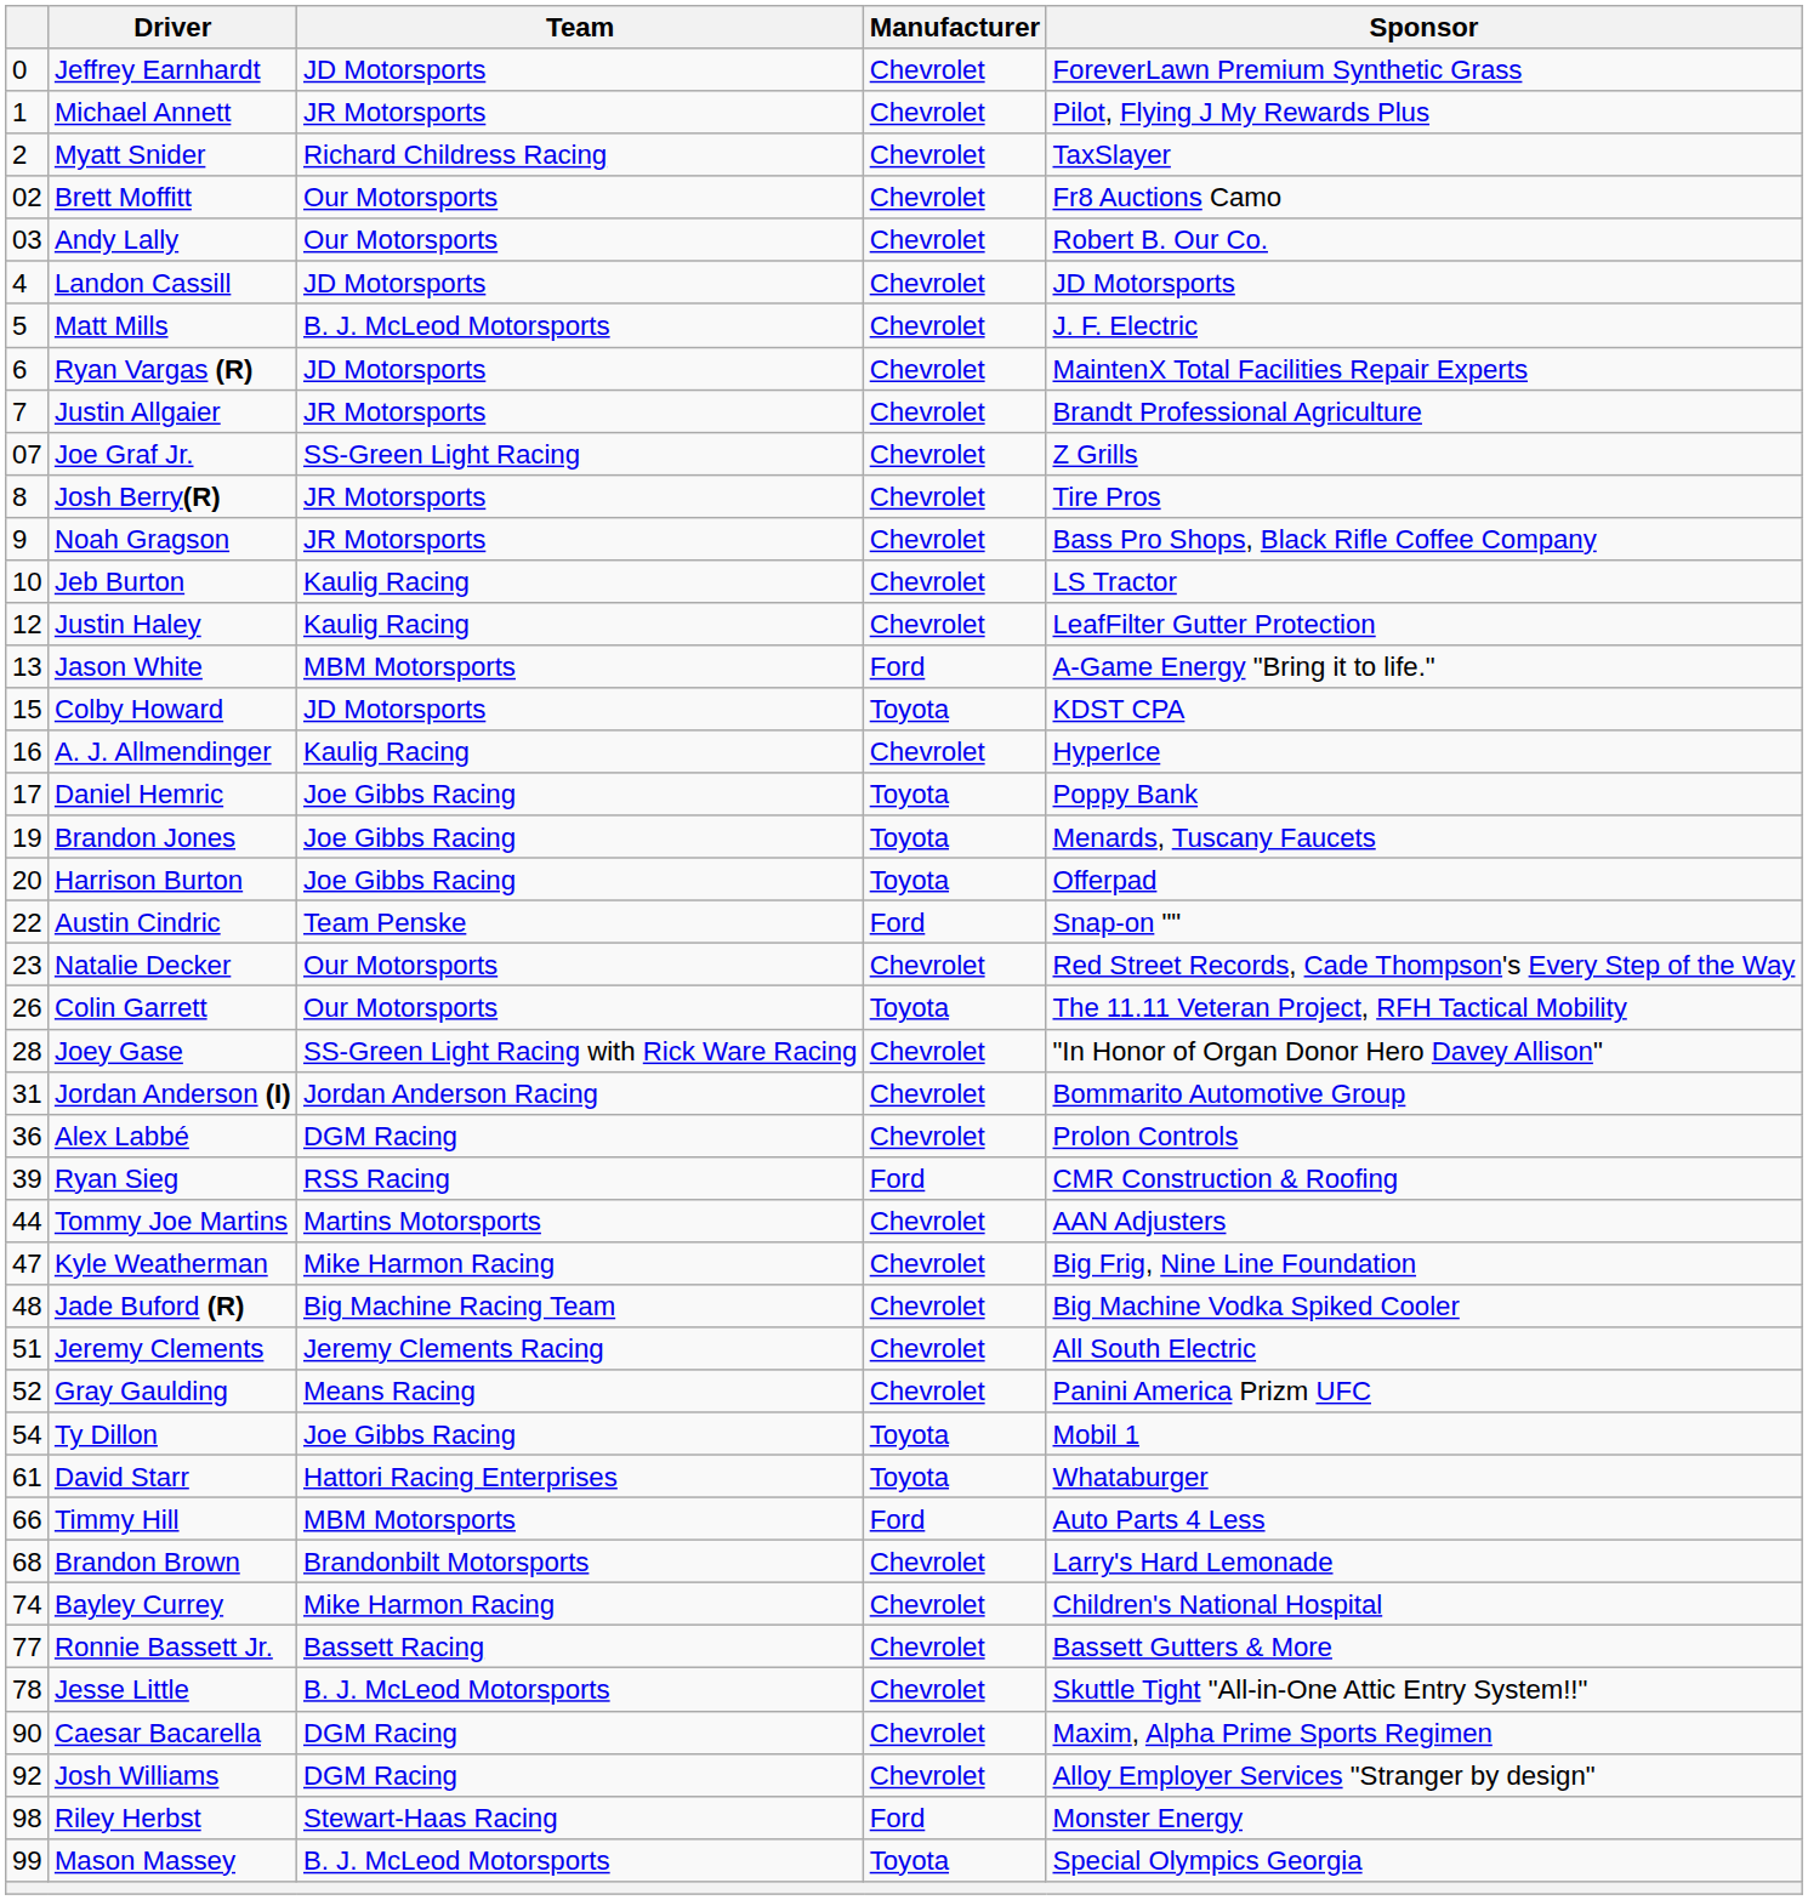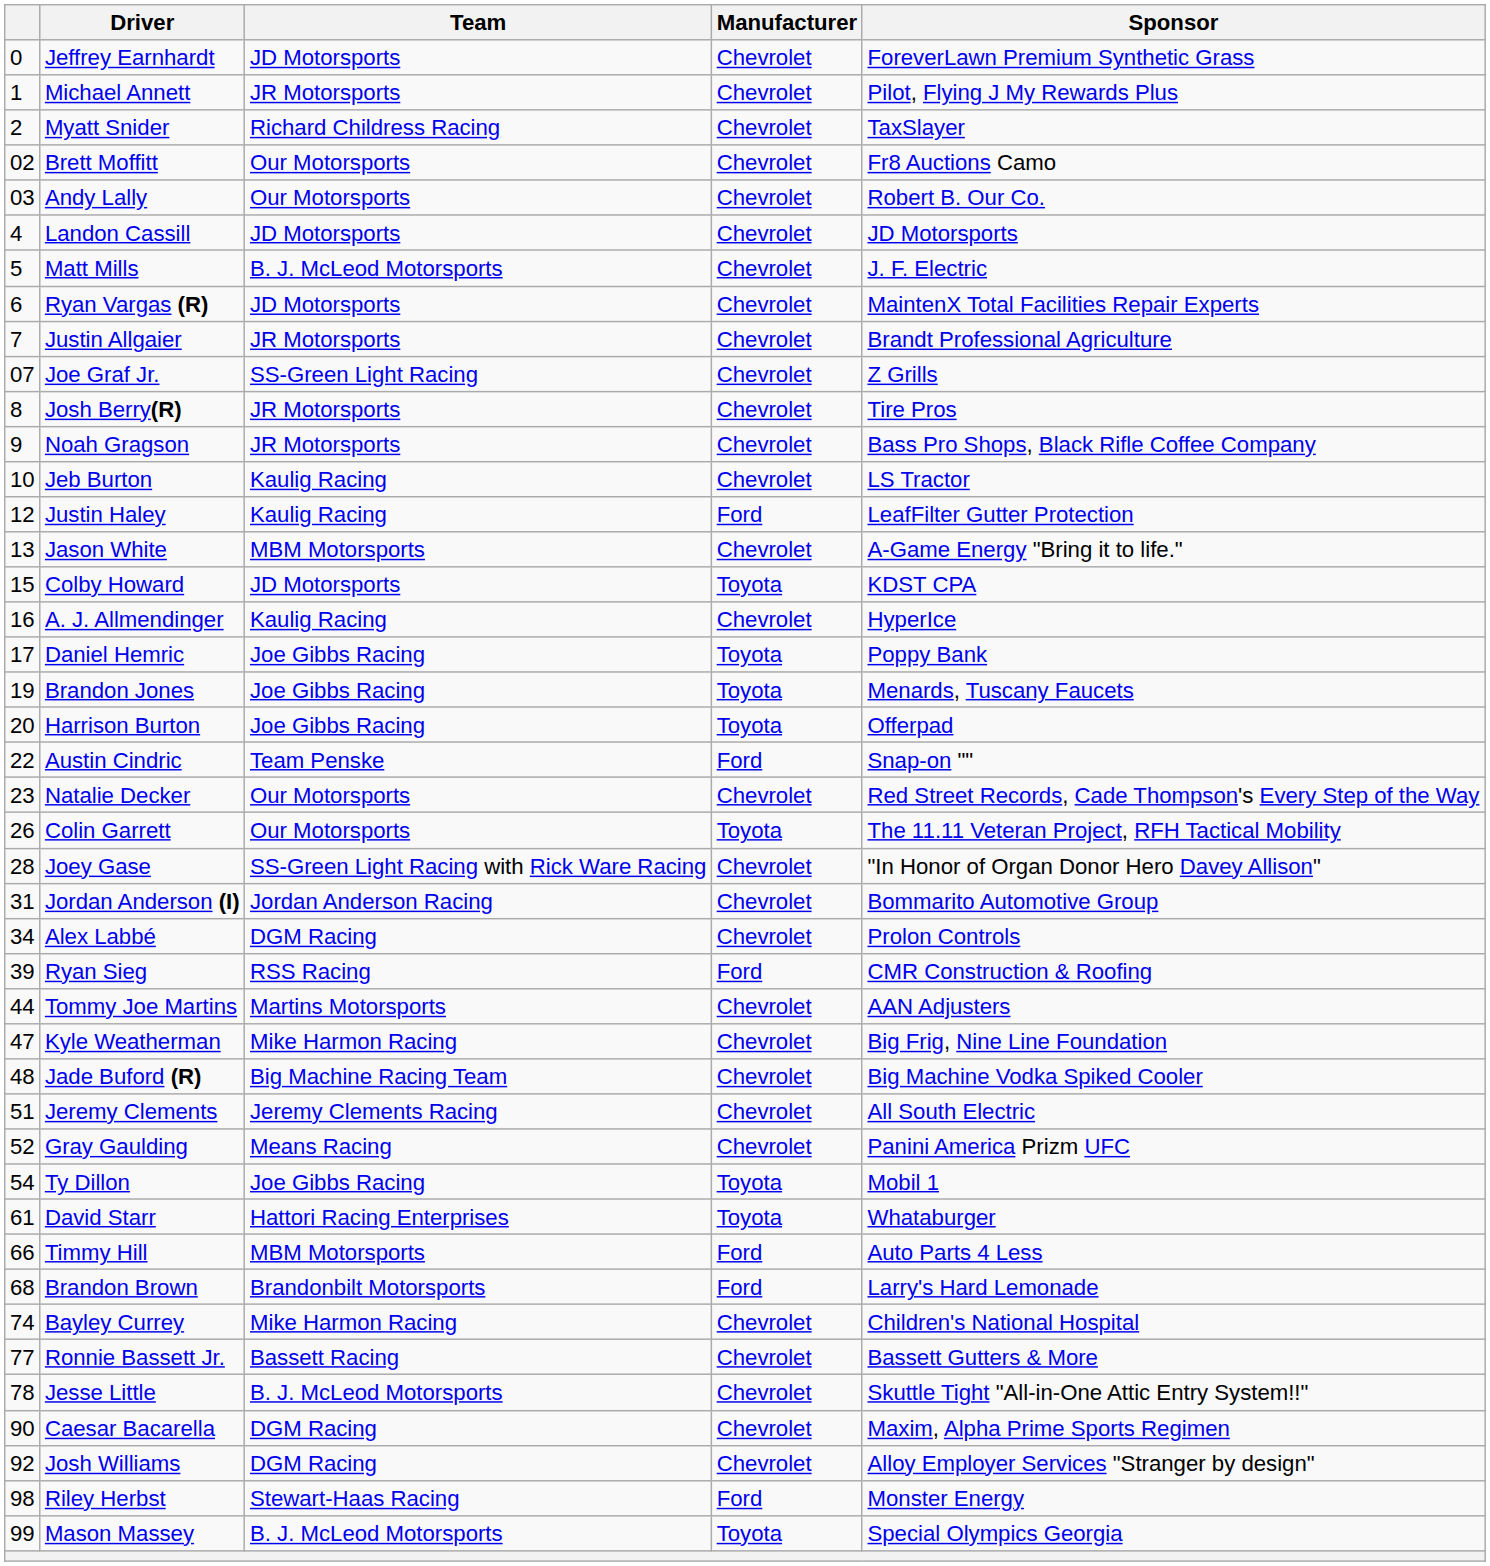Justin Haley | Manufacturer: Chevrolet -> Ford
Jason White | Manufacturer: Ford -> Chevrolet
Alex Labbé | column 1: 36 -> 34
Brandon Brown | Manufacturer: Chevrolet -> Ford
